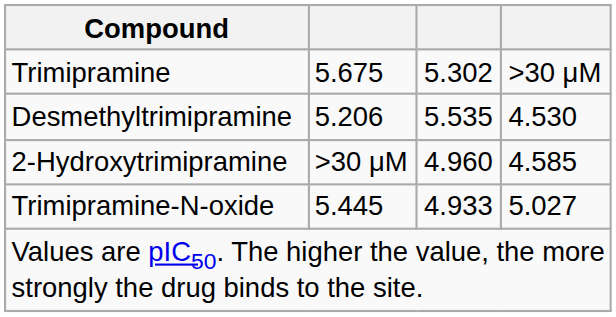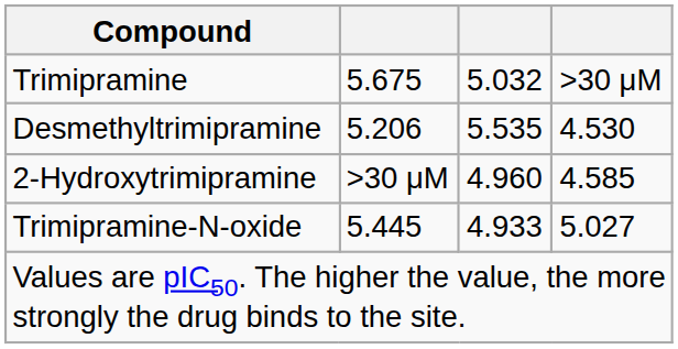Trimipramine | column 3: 5.302 -> 5.032
